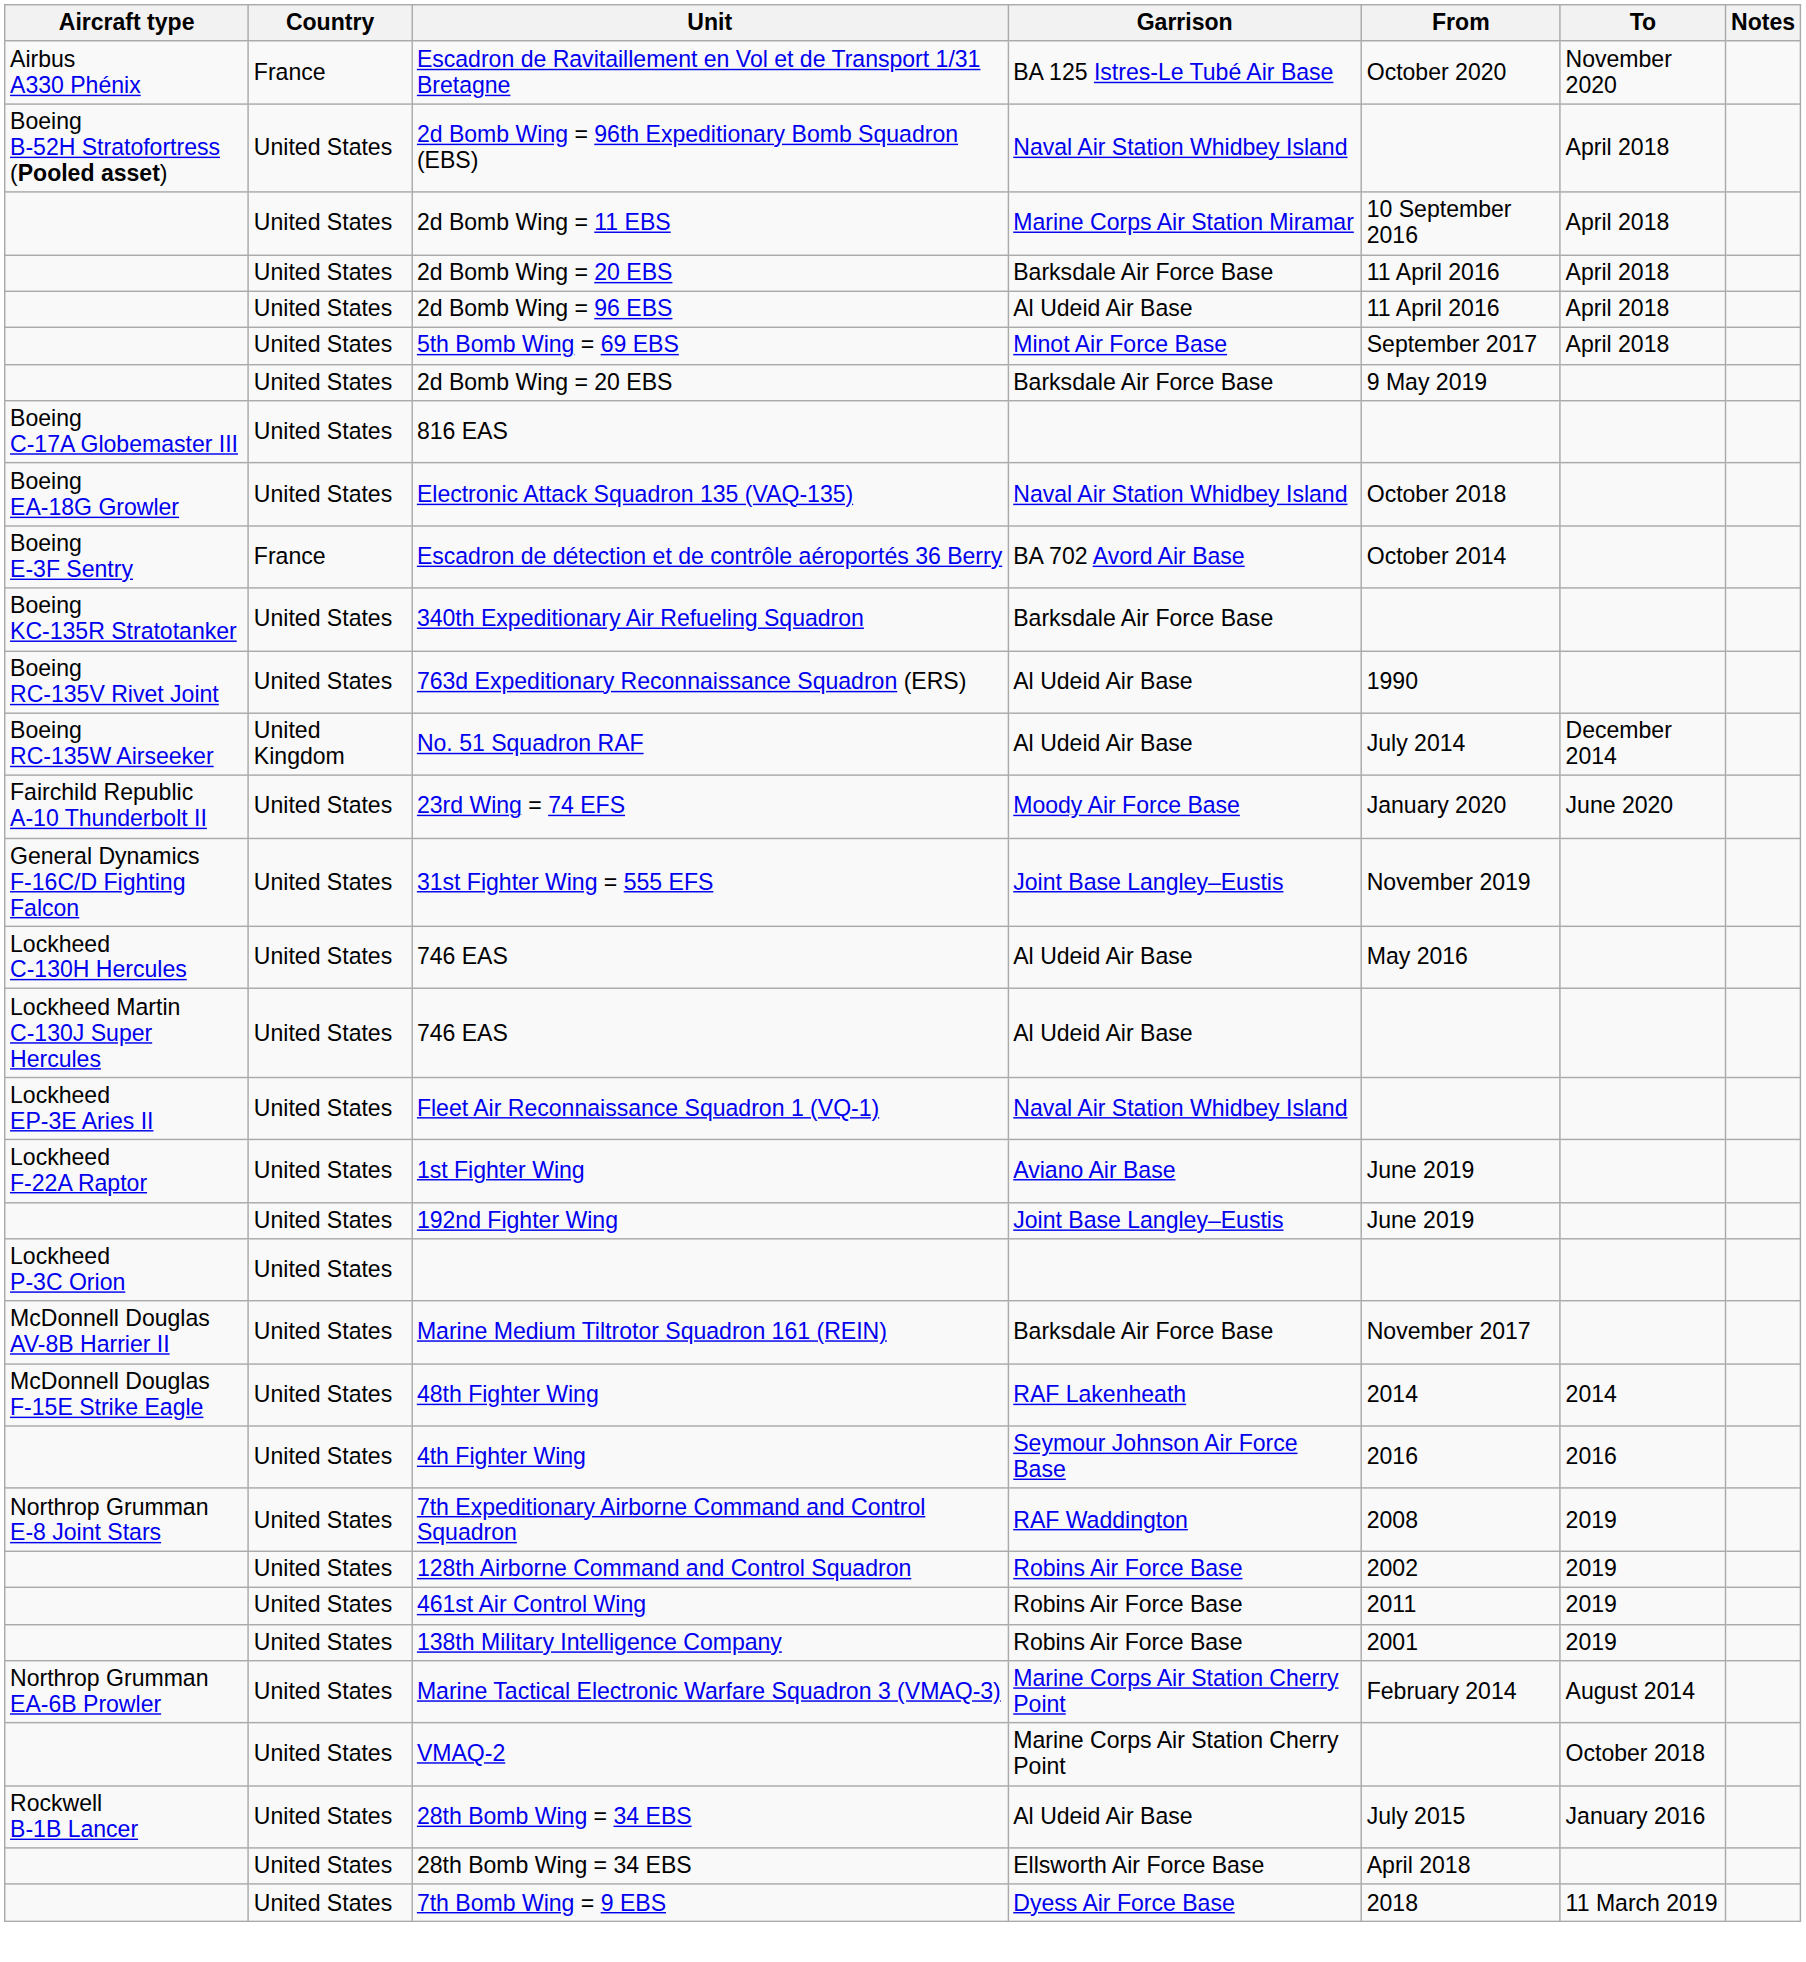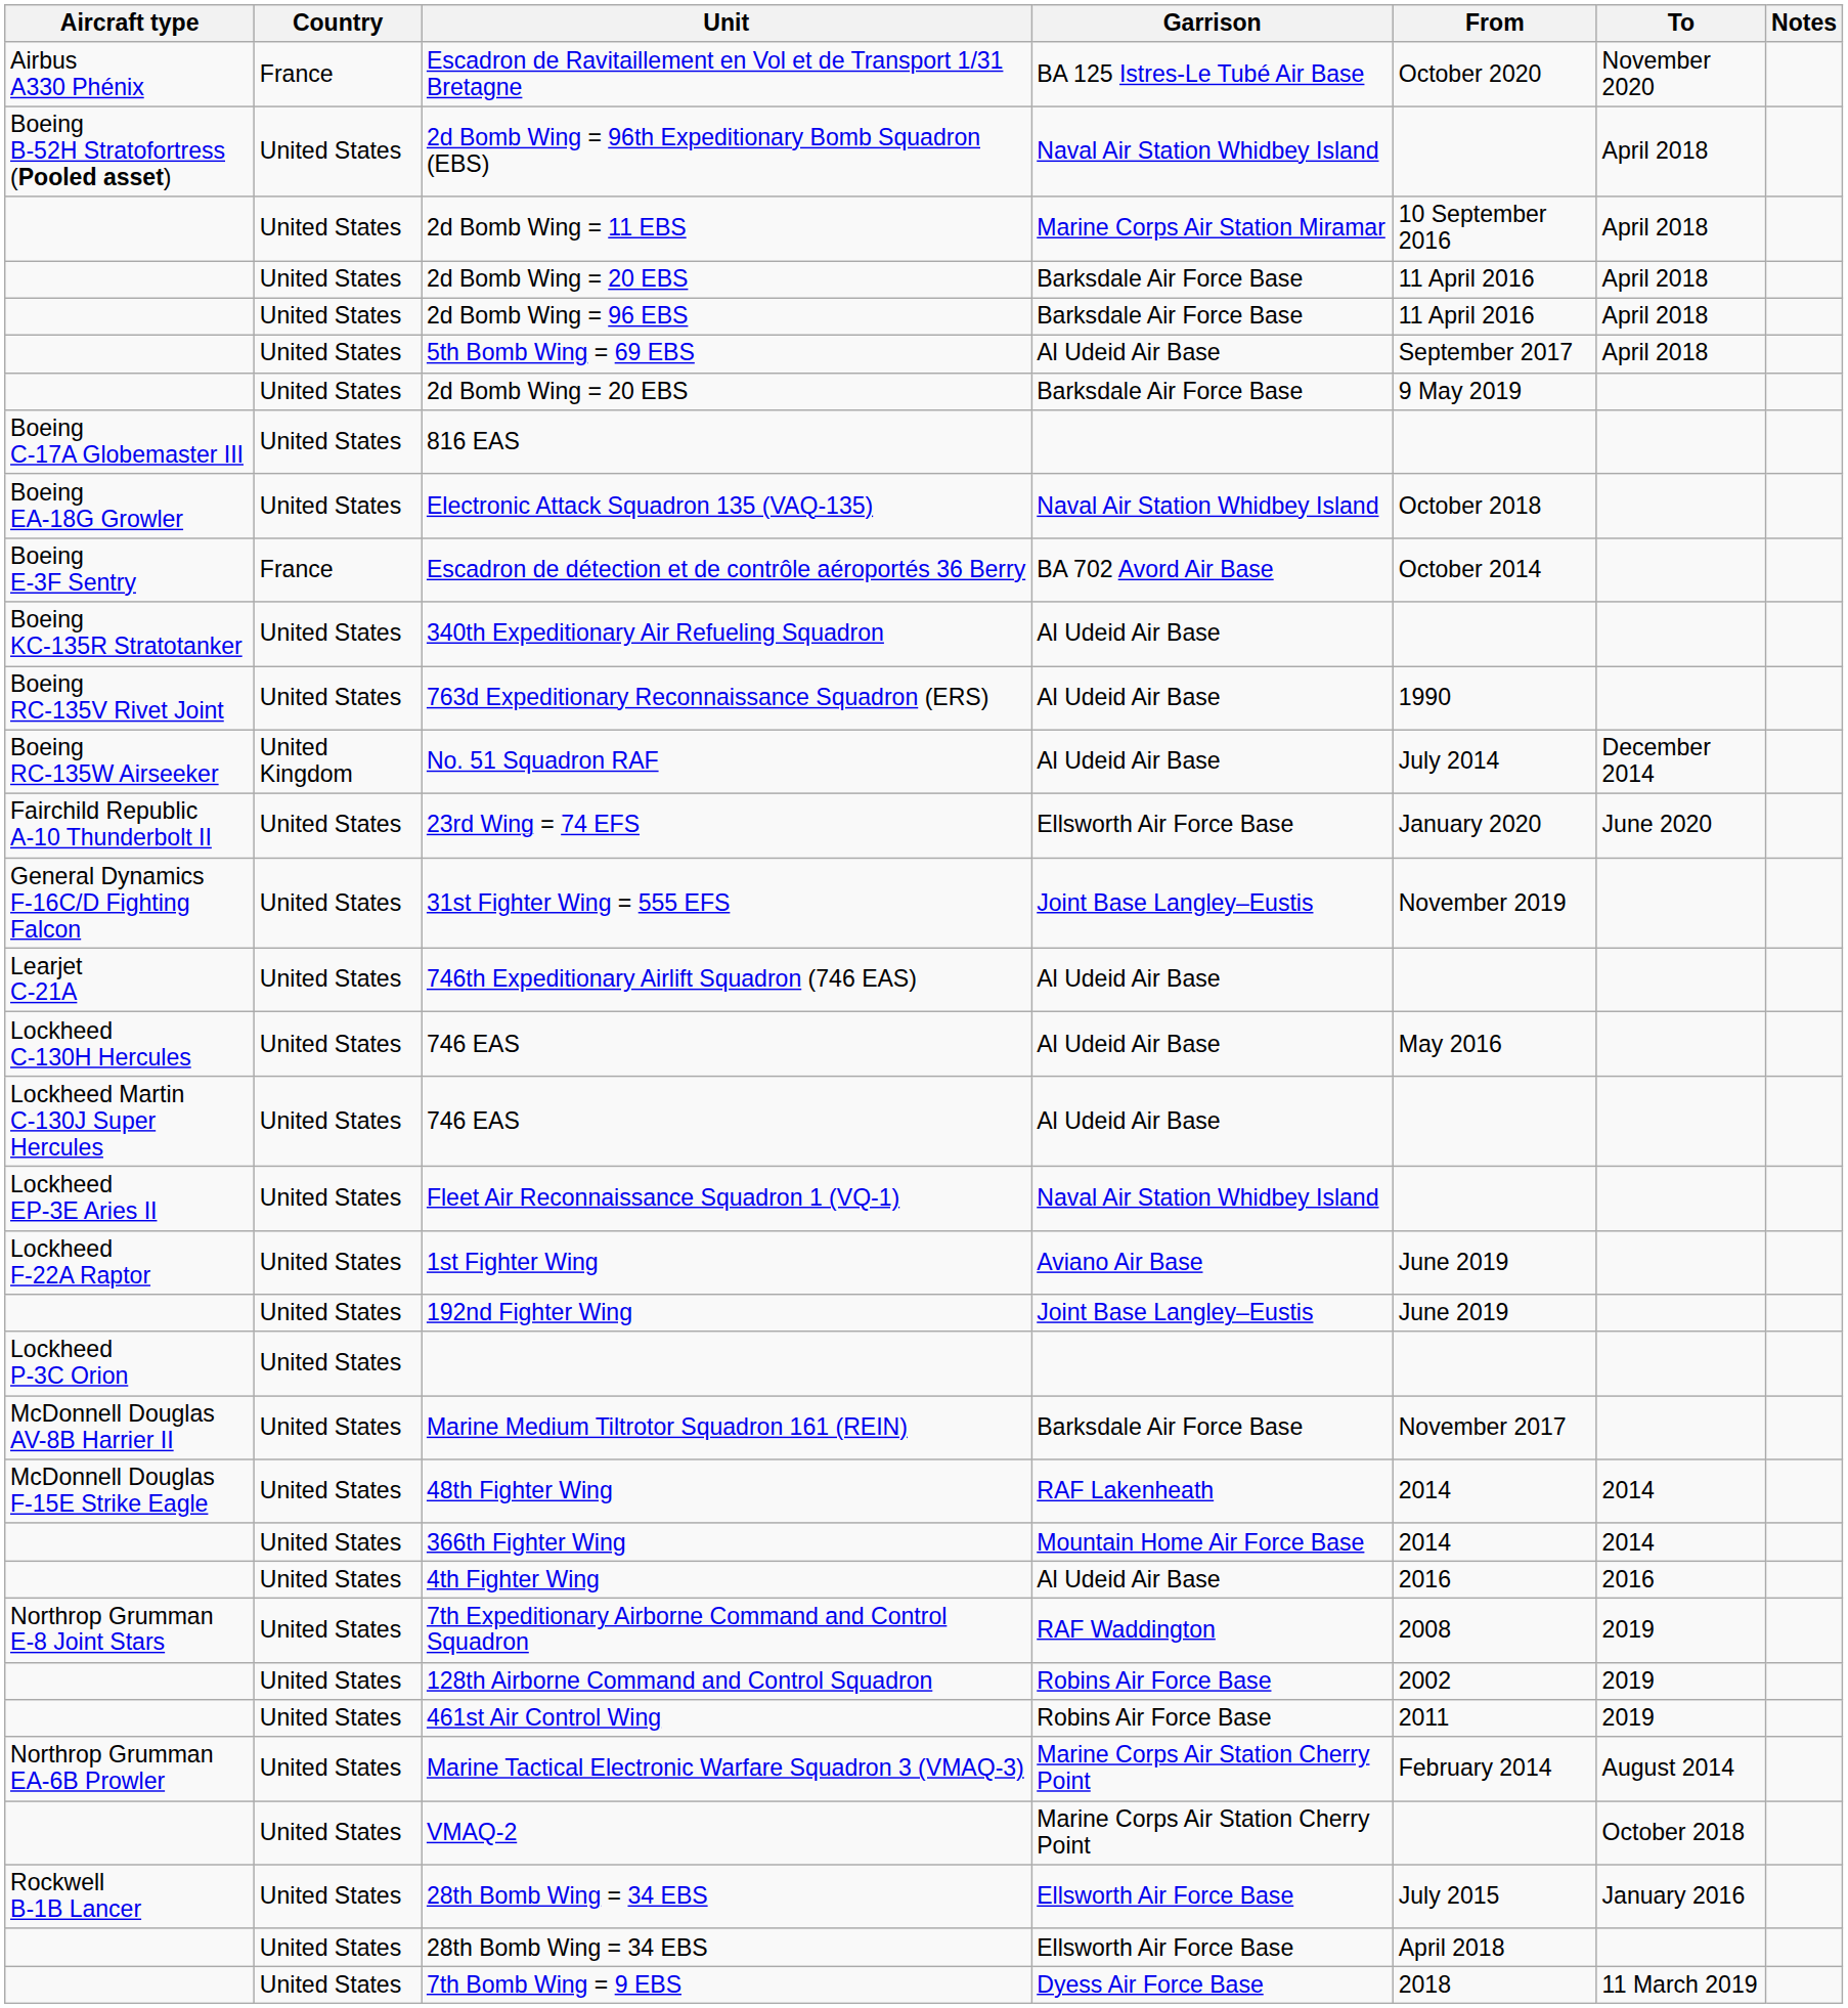2d Bomb Wing = 96 EBS | Garrison: Al Udeid Air Base -> Barksdale Air Force Base
5th Bomb Wing = 69 EBS | Garrison: Minot Air Force Base -> Al Udeid Air Base
340th Expeditionary Air Refueling Squadron | Garrison: Barksdale Air Force Base -> Al Udeid Air Base
23rd Wing = 74 EFS | Garrison: Moody Air Force Base -> Ellsworth Air Force Base
+ row: Learjet C-21A | United States | 746th Expeditionary Airlift Squadron (746 EAS) | Al Udeid Air Base
+ row: United States | 366th Fighter Wing | Mountain Home Air Force Base | 2014 | 2014
4th Fighter Wing | Garrison: Seymour Johnson Air Force Base -> Al Udeid Air Base
- row: United States | 138th Military Intelligence Company | Robins Air Force Base | 2001 | 2019
Rockwell B-1B Lancer / 28th Bomb Wing = 34 EBS | Garrison: Al Udeid Air Base -> Ellsworth Air Force Base
